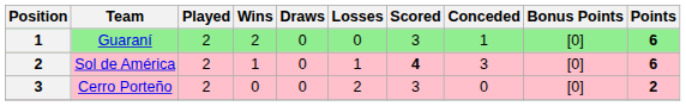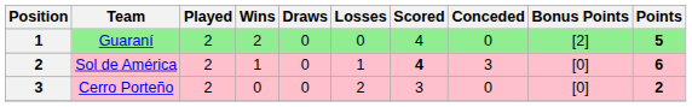Guaraní | Scored: 3 -> 4
Guaraní | Conceded: 1 -> 0
Guaraní | Bonus Points: [0] -> [2]
Guaraní | Points: 6 -> 5
